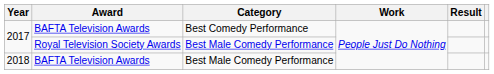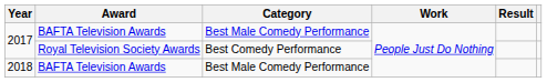2017 / BAFTA Television Awards | Category: Best Comedy Performance -> Best Male Comedy Performance
2017 / Royal Television Society Awards | Category: Best Male Comedy Performance -> Best Comedy Performance
